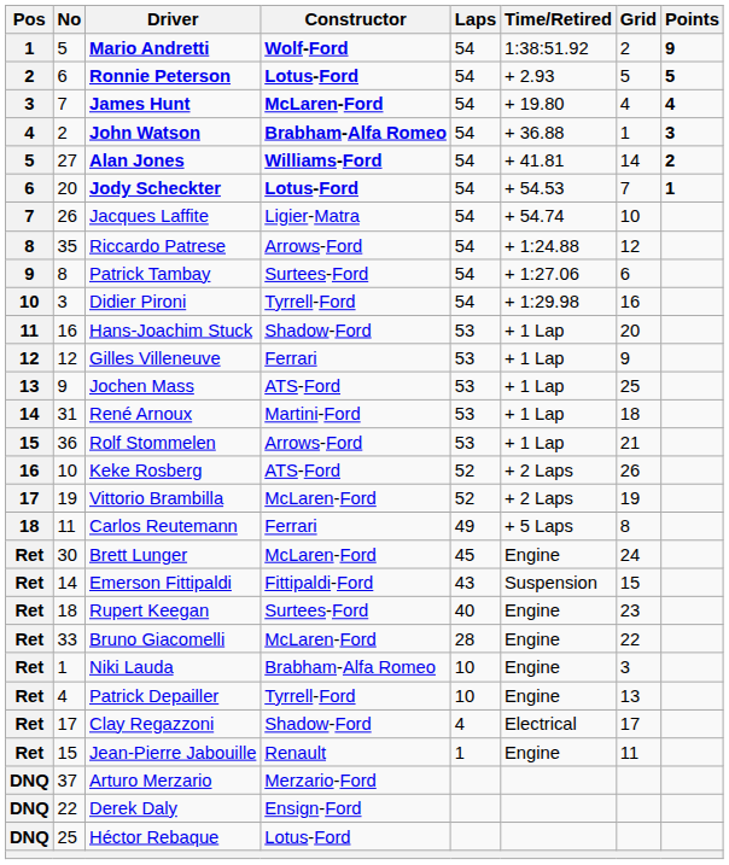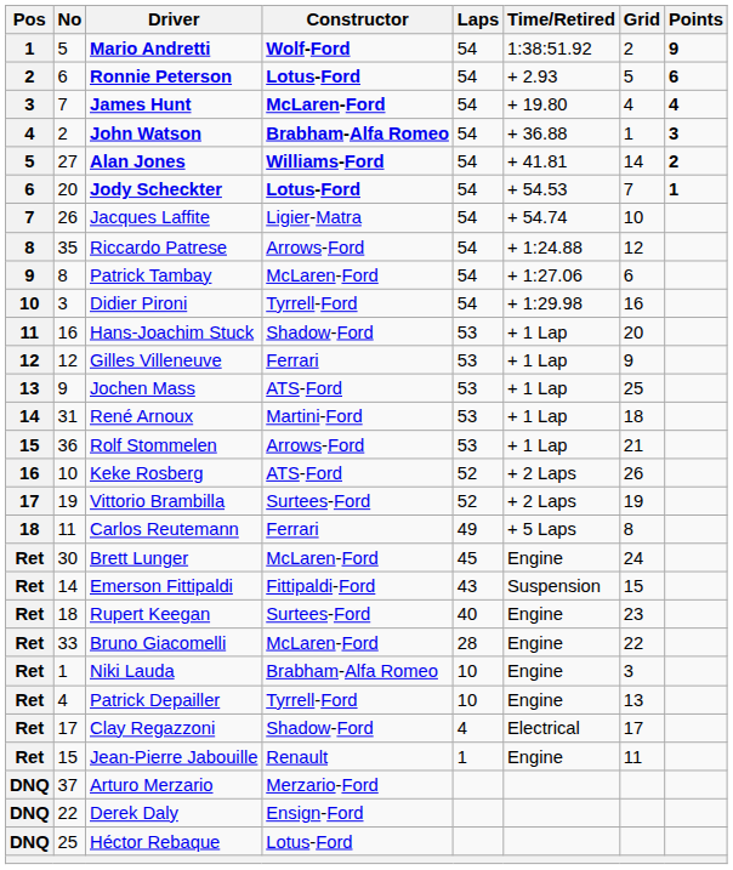Ronnie Peterson | Points: 5 -> 6
Patrick Tambay | Constructor: Surtees-Ford -> McLaren-Ford
Vittorio Brambilla | Constructor: McLaren-Ford -> Surtees-Ford
